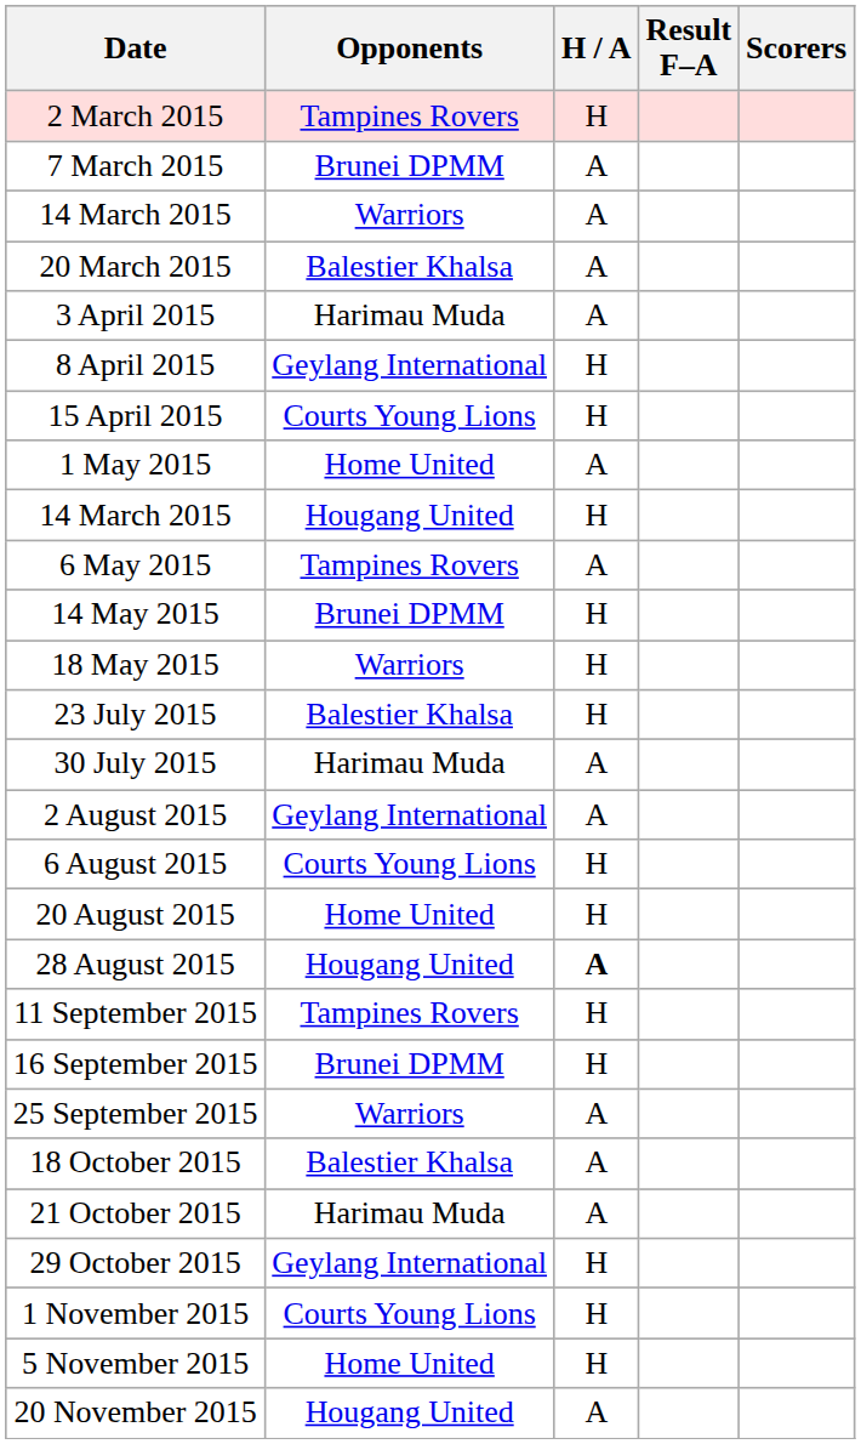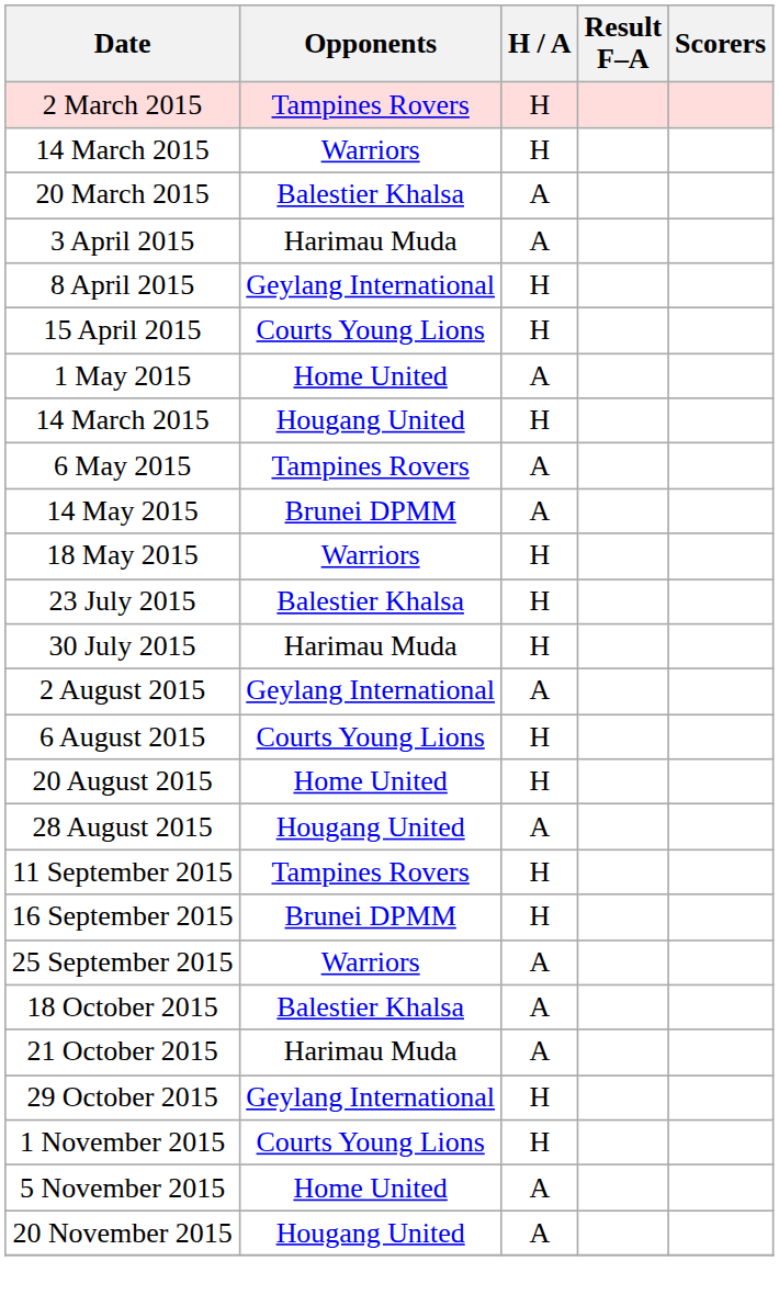- row: 7 March 2015 | Brunei DPMM | A
14 March 2015 / Warriors | H / A: A -> H
14 May 2015 | H / A: H -> A
30 July 2015 | H / A: A -> H
28 August 2015 | H / A: bold -> normal
5 November 2015 | H / A: H -> A
